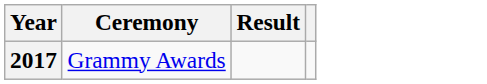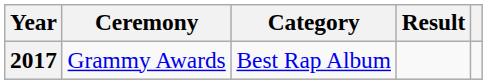+ column: Category | Best Rap Album
